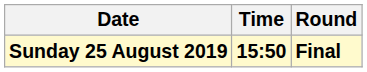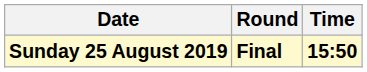columns swapped: Time <-> Round
